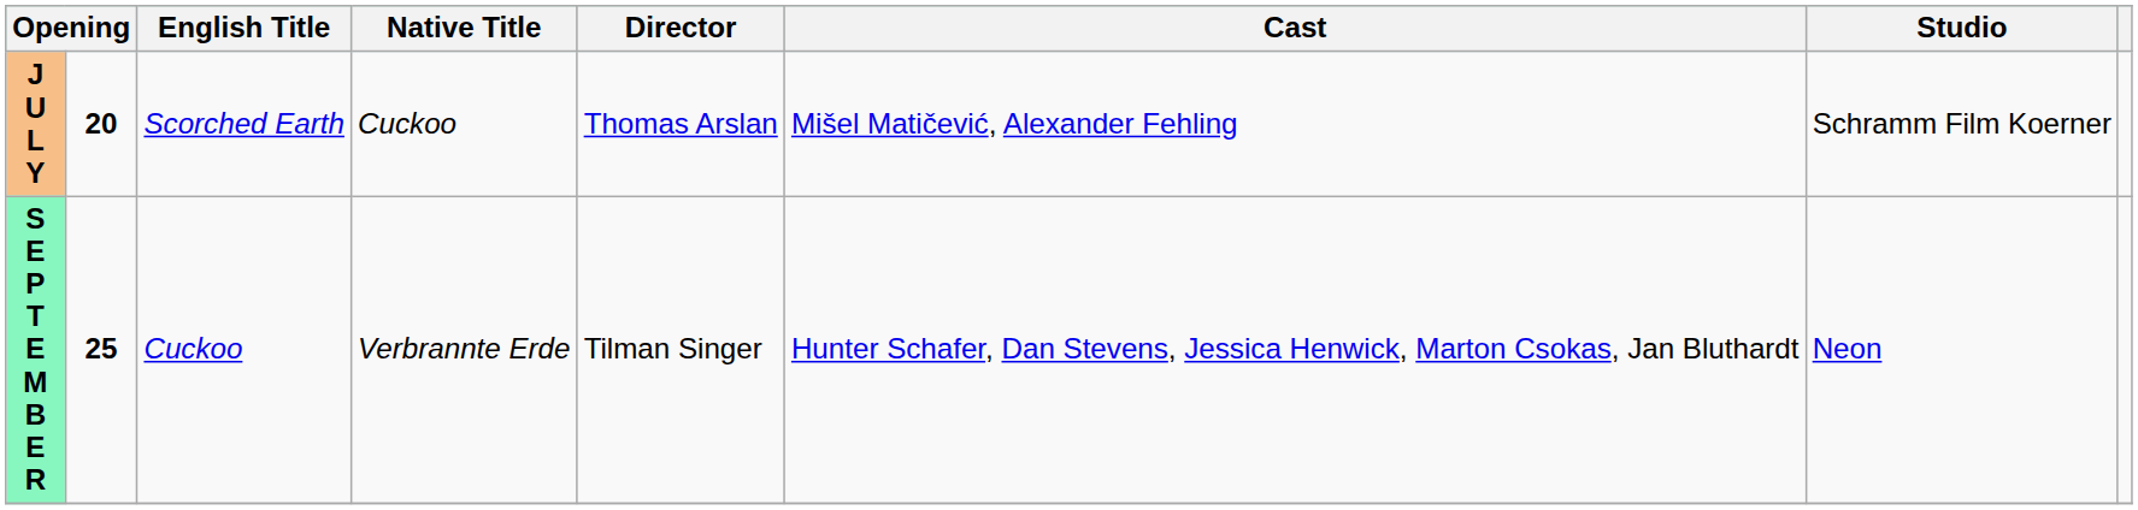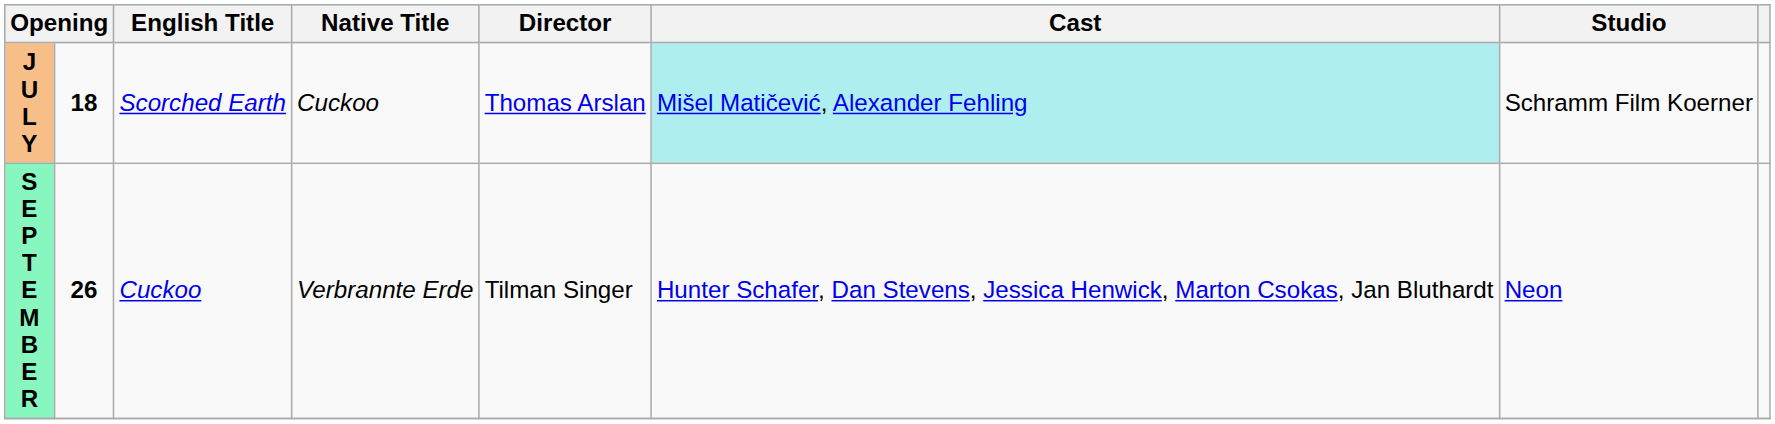J U L Y | column 2: 20 -> 18
J U L Y | Cast: no background -> paleturquoise background
S E P T E M B E R | column 2: 25 -> 26
